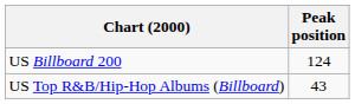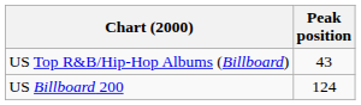rows swapped: US Billboard 200 <-> US Top R&B/Hip-Hop Albums (Billboard)
